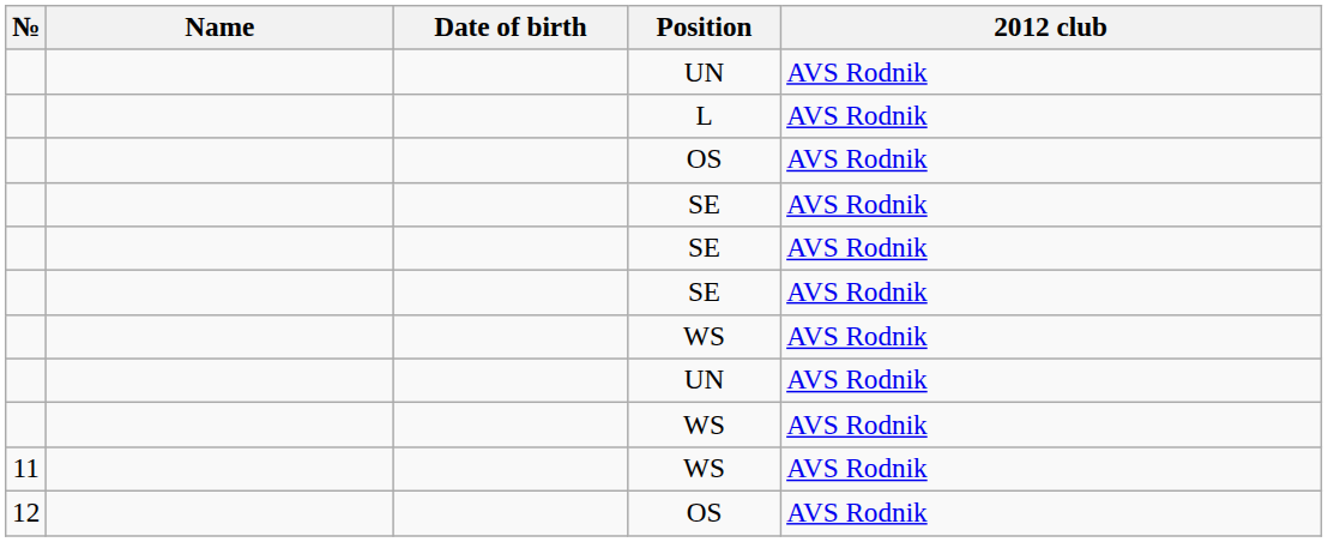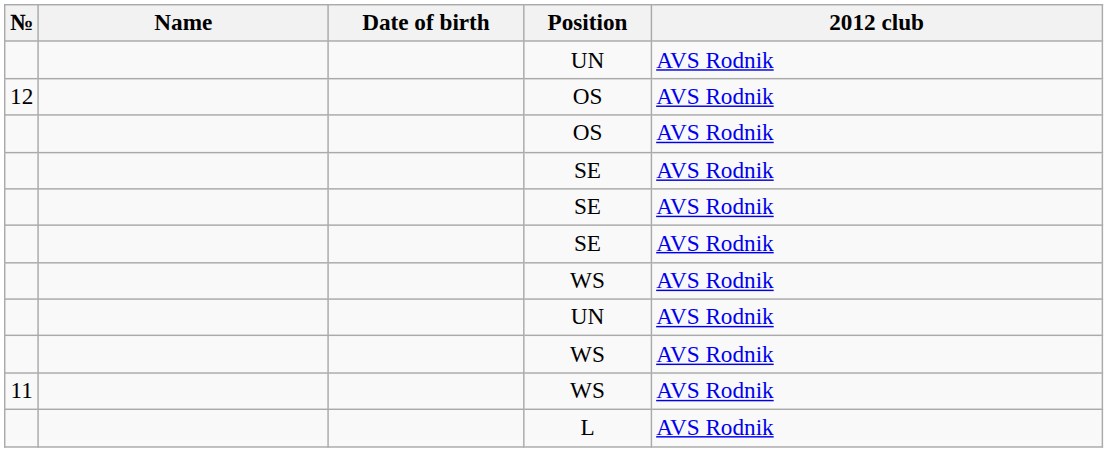rows swapped: L <-> 12 / OS
